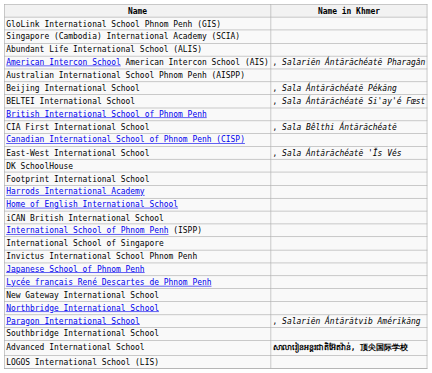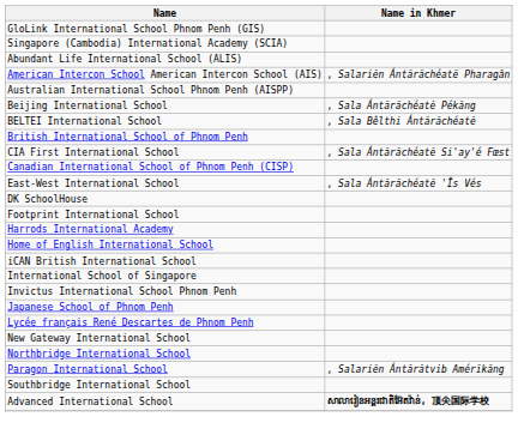BELTEI International School | Name in Khmer: , Sala Ántărăchéatĕ Si'ay'é Fœst -> , Sala Bêlthi Ántărăchéatĕ
CIA First International School | Name in Khmer: , Sala Bêlthi Ántărăchéatĕ -> , Sala Ántărăchéatĕ Si'ay'é Fœst
- row: International School of Phnom Penh (ISPP)
- row: LOGOS International School (LIS)
